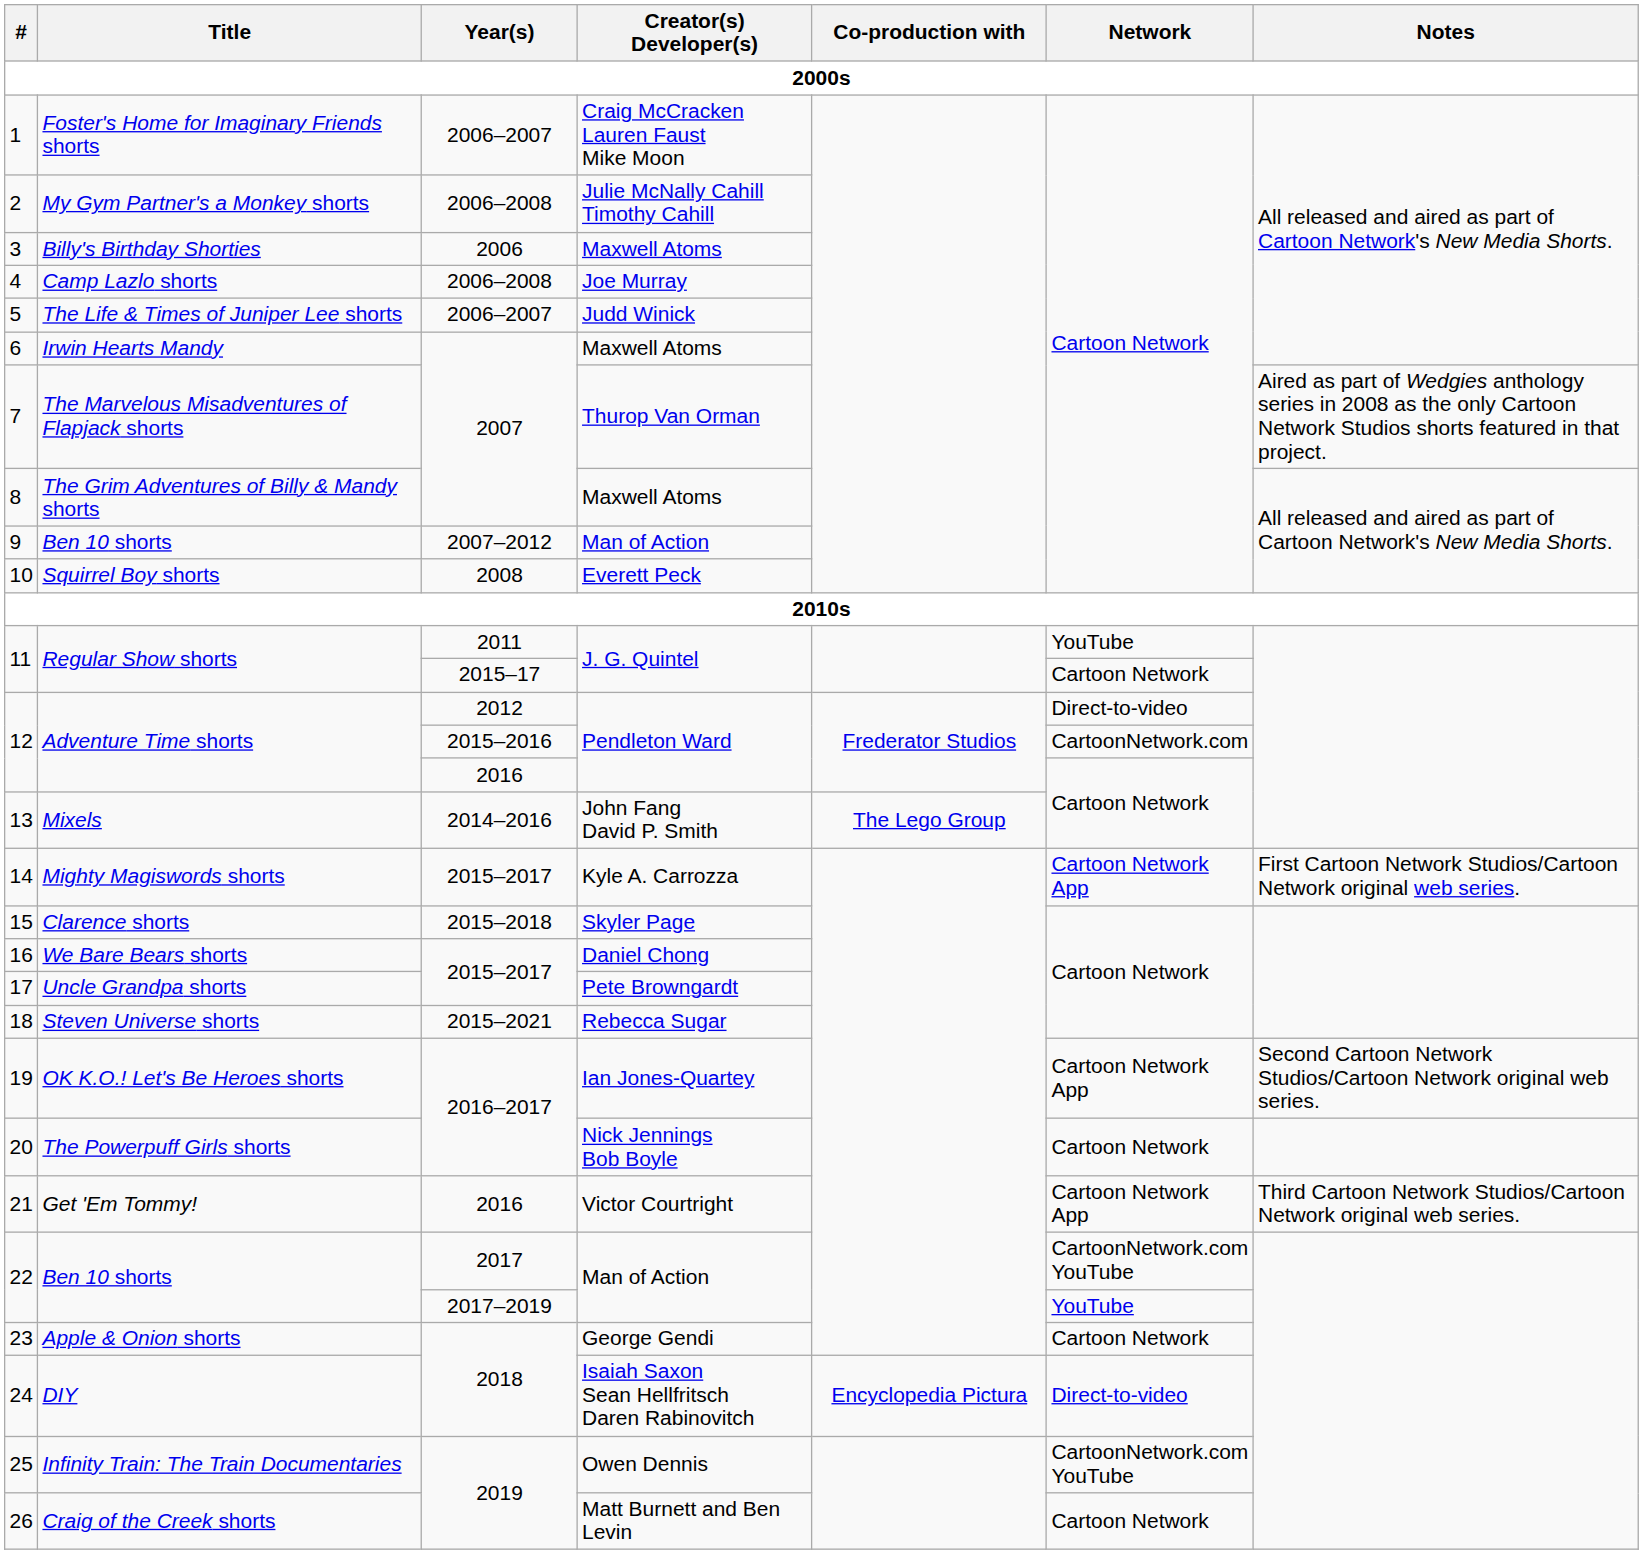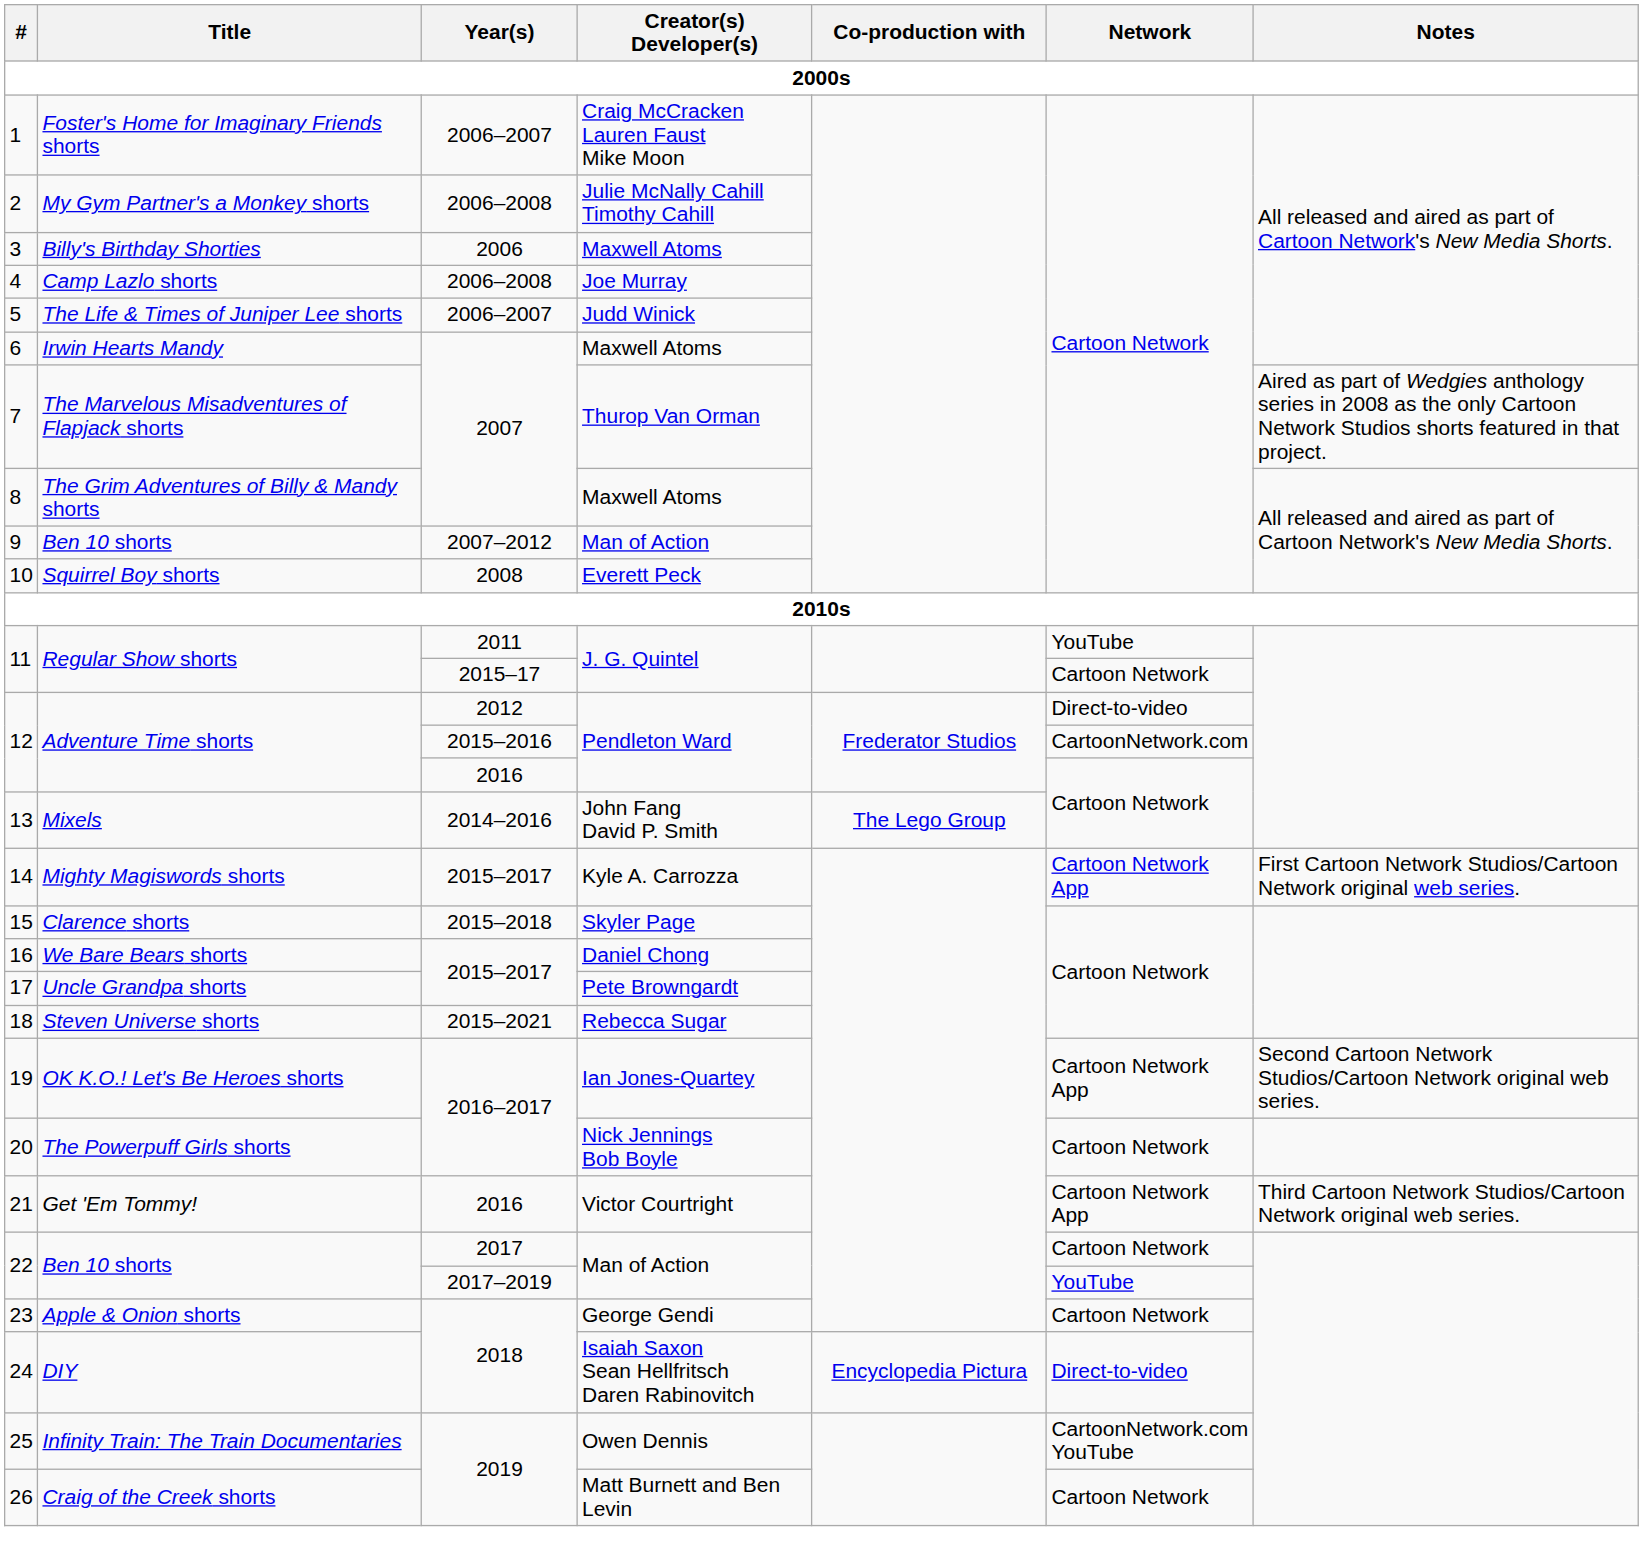22 / 2017 | Network: CartoonNetwork.com YouTube -> Cartoon Network
